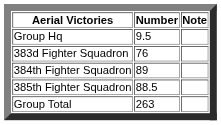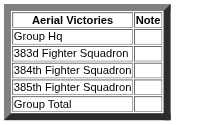- column: Number | 9.5 | 76 | 89 | 88.5 | 263
